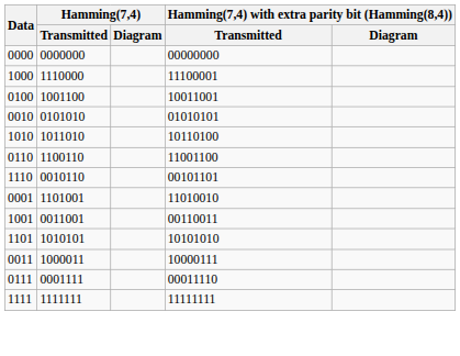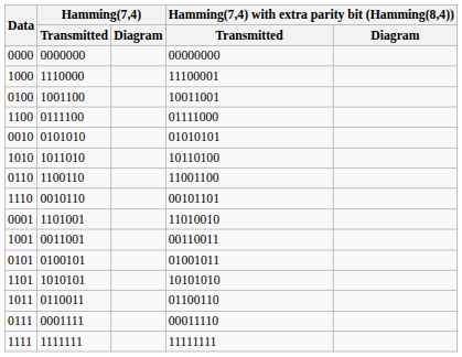+ row: 1100 | 0111100 | 01111000
+ row: 0101 | 0100101 | 01001011
- row: 0011 | 1000011 | 10000111
+ row: 1011 | 0110011 | 01100110
